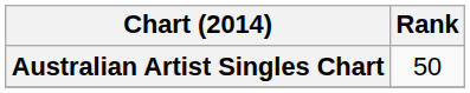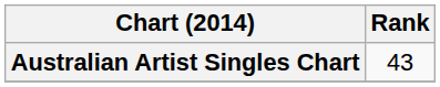Australian Artist Singles Chart | Rank: 50 -> 43
